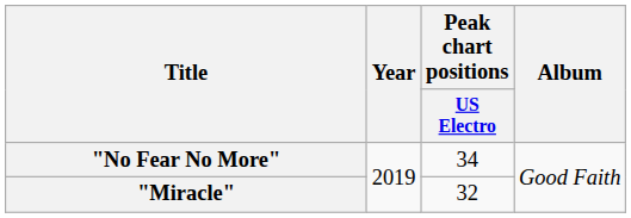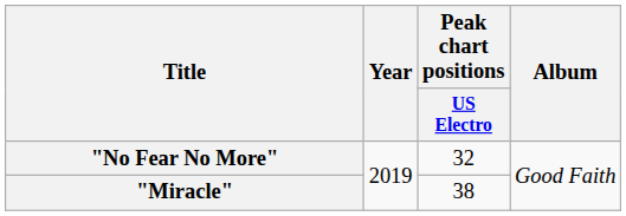"No Fear No More" | Peak chart positions / US Electro: 34 -> 32
"Miracle" | Peak chart positions / US Electro: 32 -> 38
